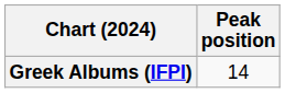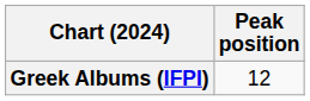Greek Albums (IFPI) | Peak position: 14 -> 12
